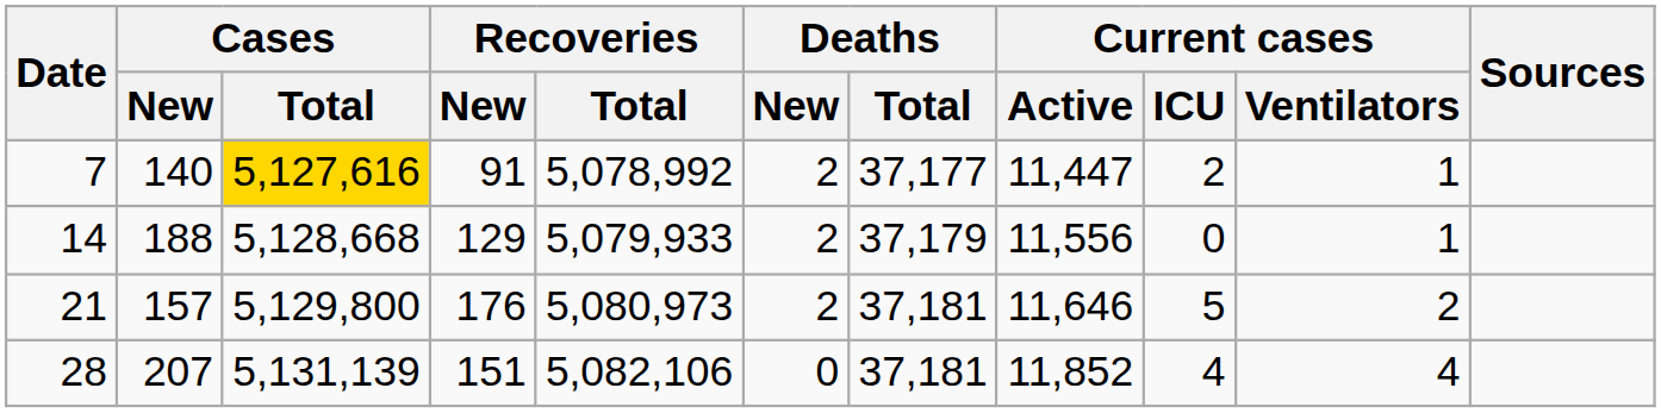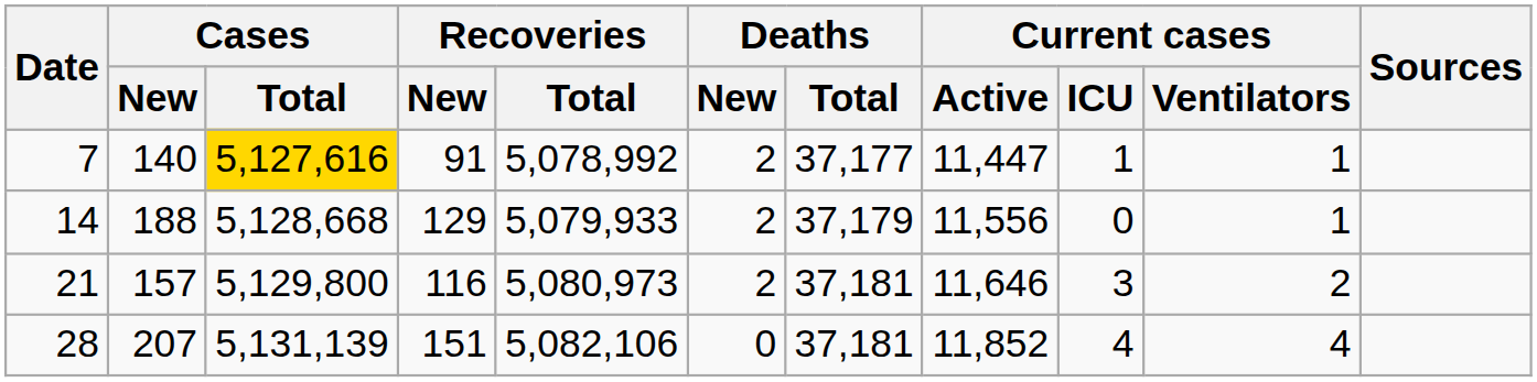7 | Current cases / ICU: 2 -> 1
21 | Recoveries / New: 176 -> 116
21 | Current cases / ICU: 5 -> 3
